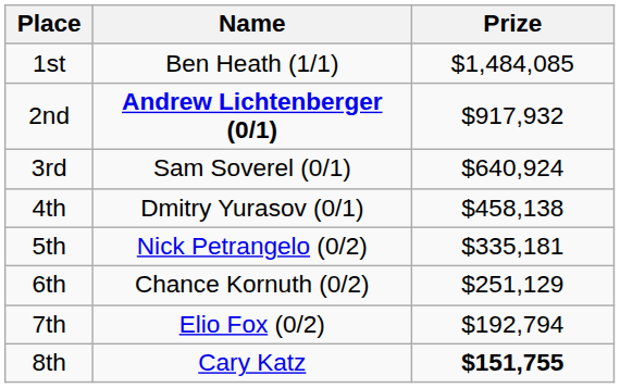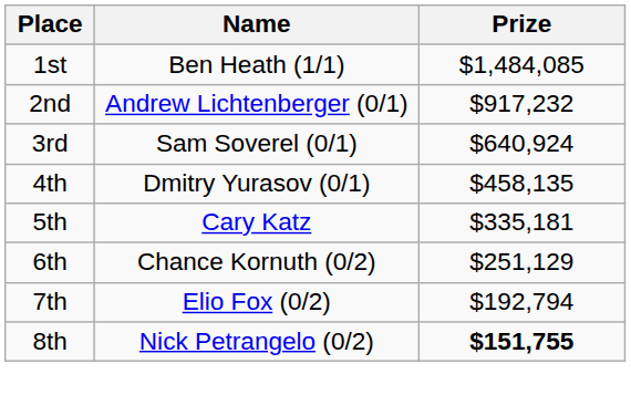2nd | Name: bold -> normal
2nd | Prize: $917,932 -> $917,232
4th | Prize: $458,138 -> $458,135
5th | Name: Nick Petrangelo (0/2) -> Cary Katz
8th | Name: Cary Katz -> Nick Petrangelo (0/2)
